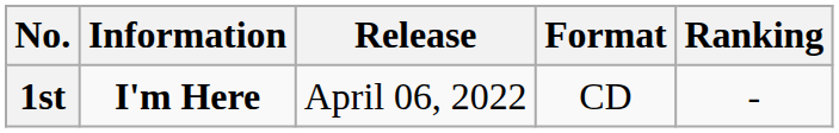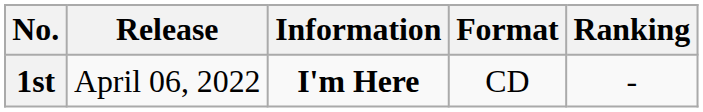columns swapped: Information <-> Release
